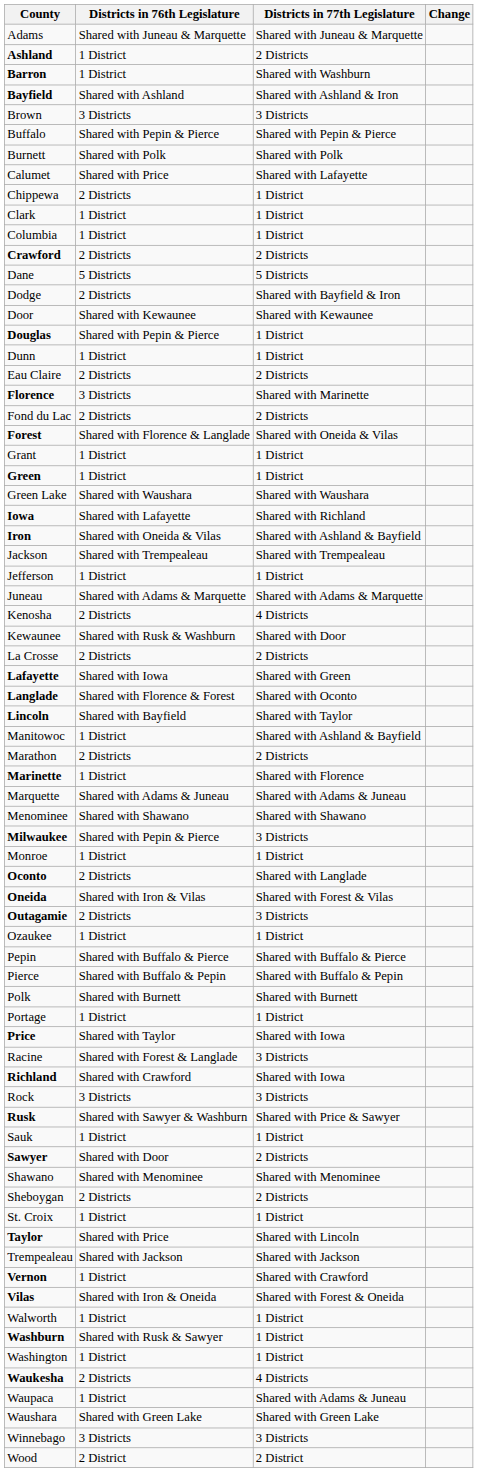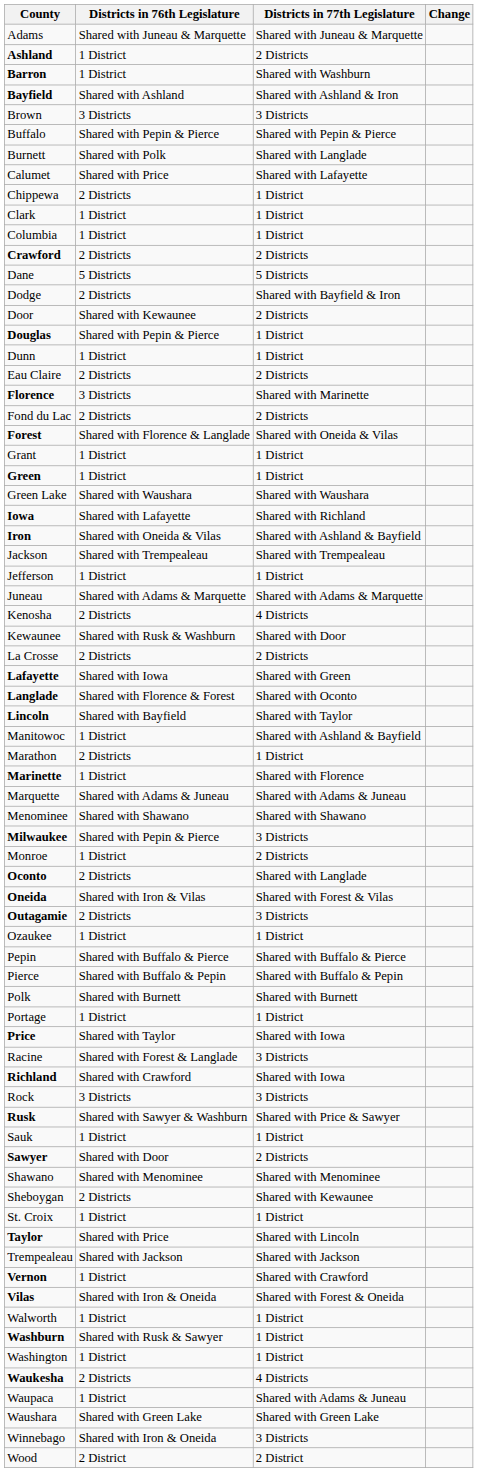Burnett | Districts in 77th Legislature: Shared with Polk -> Shared with Langlade
Door | Districts in 77th Legislature: Shared with Kewaunee -> 2 Districts
Marathon | Districts in 77th Legislature: 2 Districts -> 1 District
Monroe | Districts in 77th Legislature: 1 District -> 2 Districts
Sheboygan | Districts in 77th Legislature: 2 Districts -> Shared with Kewaunee
Winnebago | Districts in 76th Legislature: 3 Districts -> Shared with Iron & Oneida
